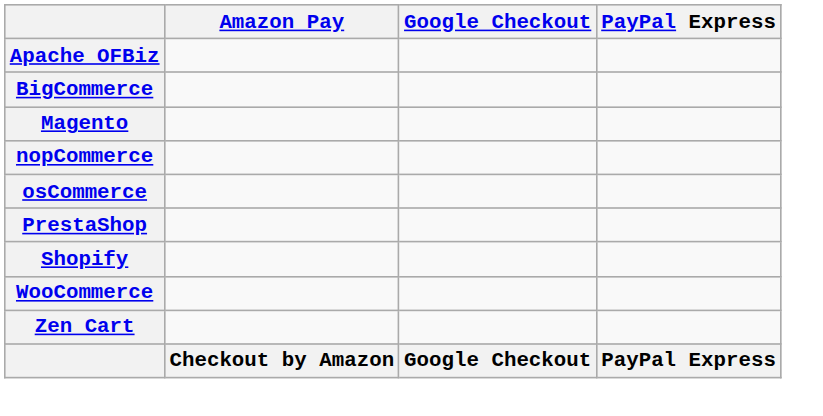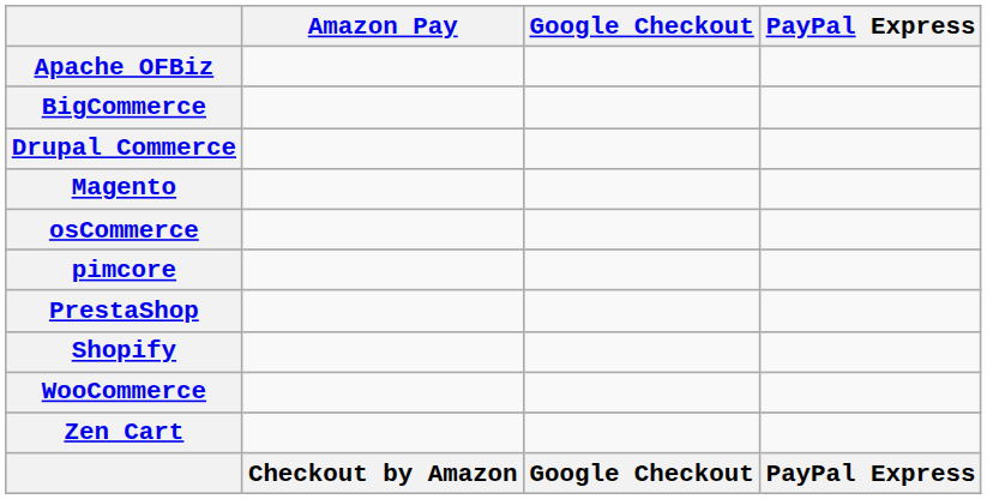+ row: Drupal Commerce
- row: nopCommerce
+ row: pimcore
